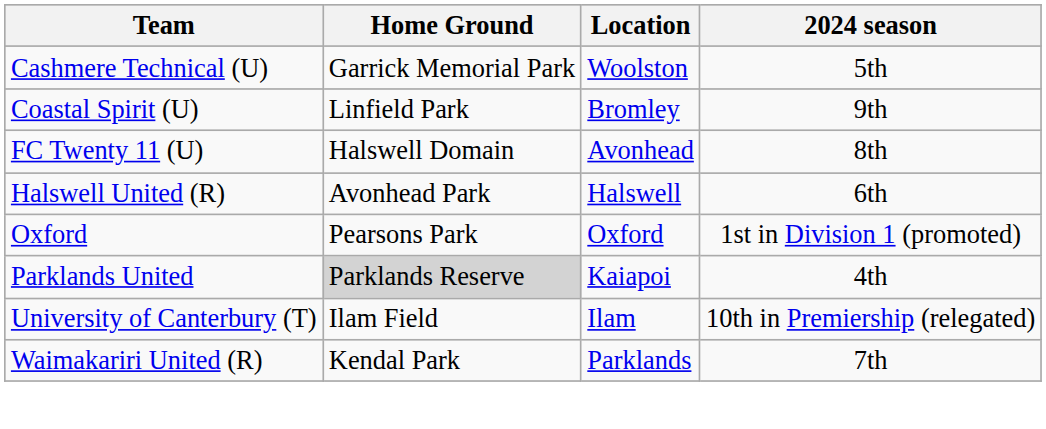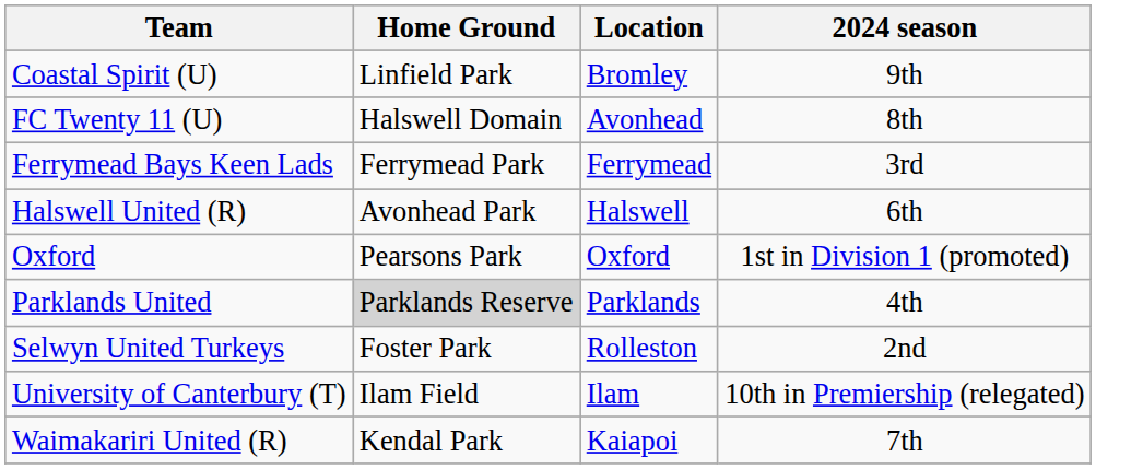- row: Cashmere Technical (U) | Garrick Memorial Park | Woolston | 5th
+ row: Ferrymead Bays Keen Lads | Ferrymead Park | Ferrymead | 3rd
Parklands United | Location: Kaiapoi -> Parklands
+ row: Selwyn United Turkeys | Foster Park | Rolleston | 2nd
Waimakariri United (R) | Location: Parklands -> Kaiapoi
